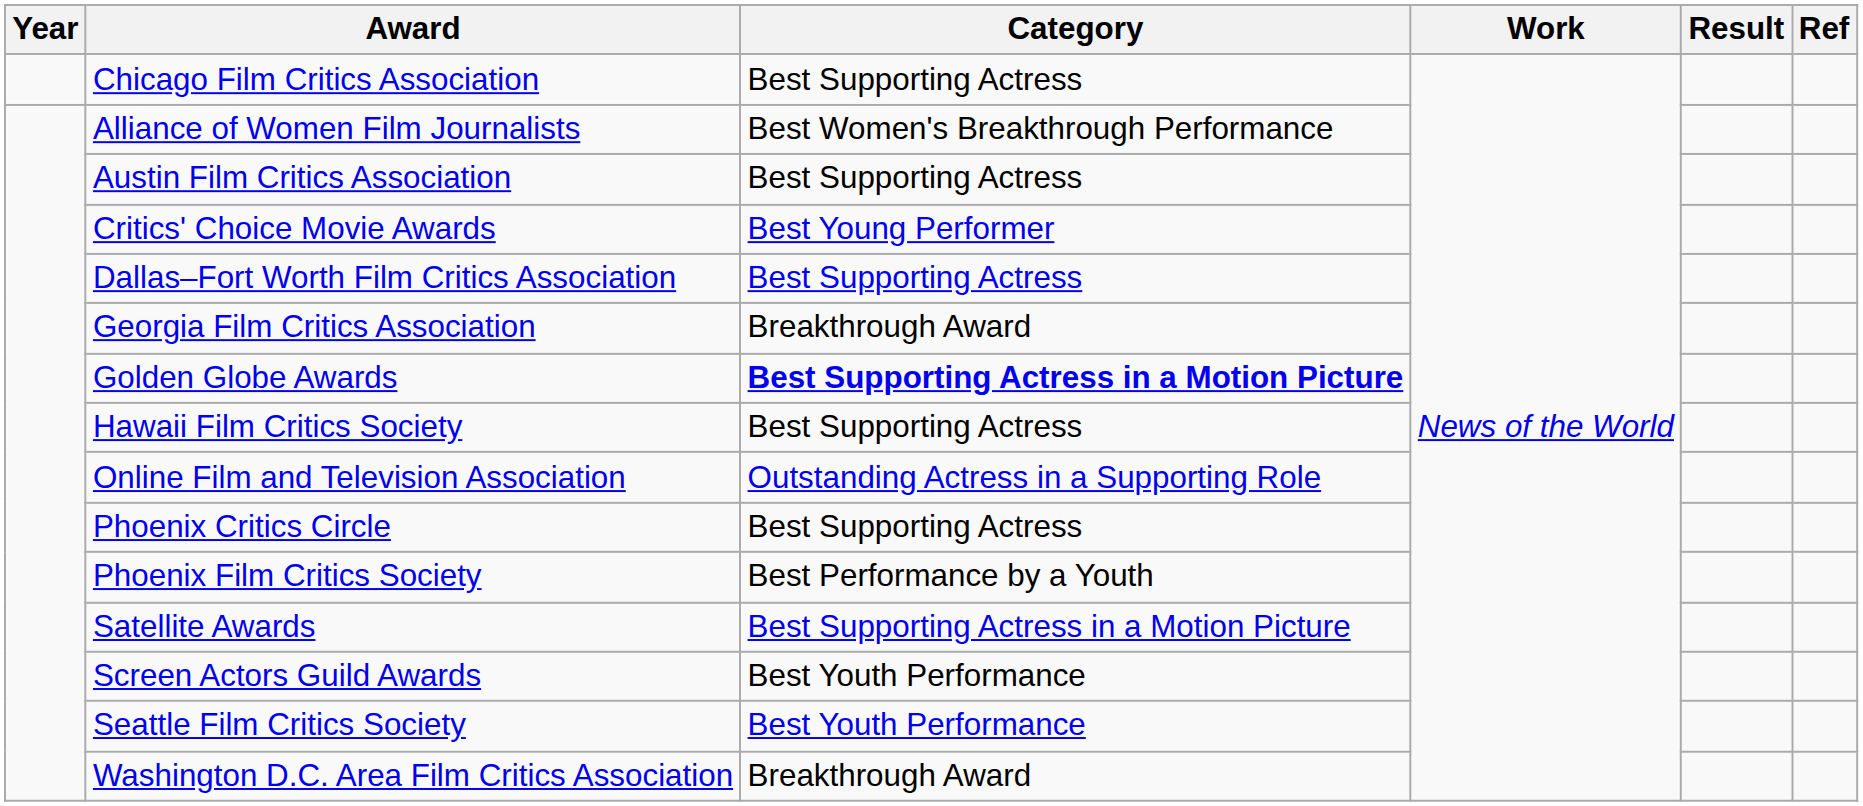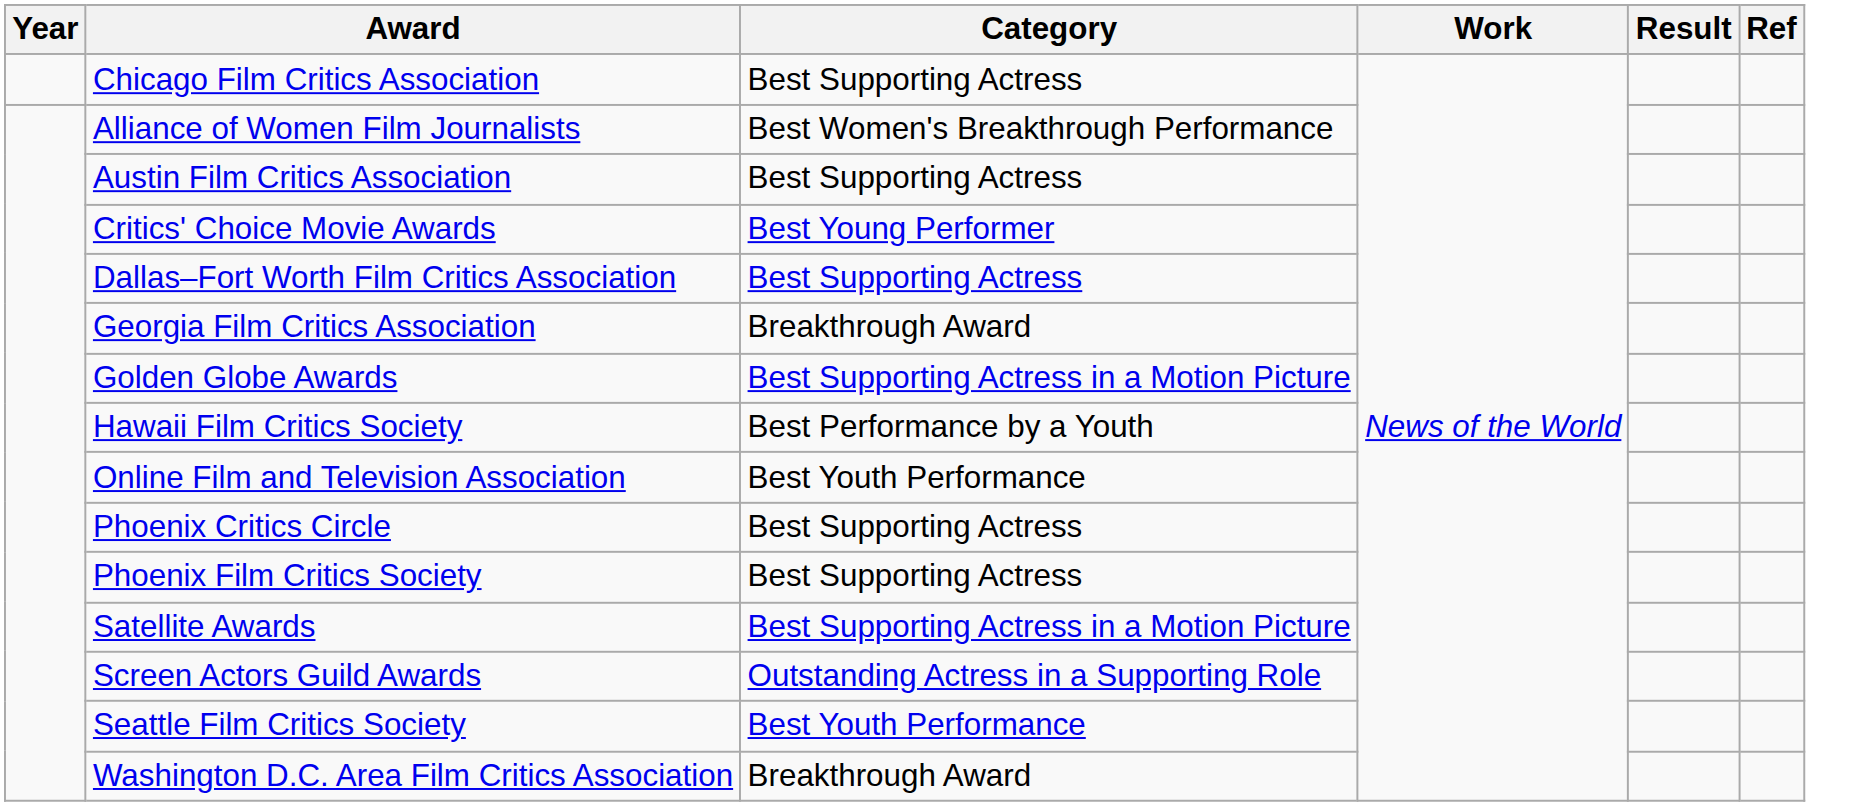Golden Globe Awards | Category: bold -> normal
Hawaii Film Critics Society | Category: Best Supporting Actress -> Best Performance by a Youth
Online Film and Television Association | Category: Outstanding Actress in a Supporting Role -> Best Youth Performance
Phoenix Film Critics Society | Category: Best Performance by a Youth -> Best Supporting Actress
Screen Actors Guild Awards | Category: Best Youth Performance -> Outstanding Actress in a Supporting Role
